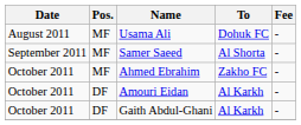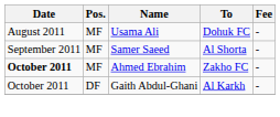Ahmed Ebrahim | Date: normal -> bold
- row: October 2011 | DF | Amouri Eidan | Al Karkh | -
